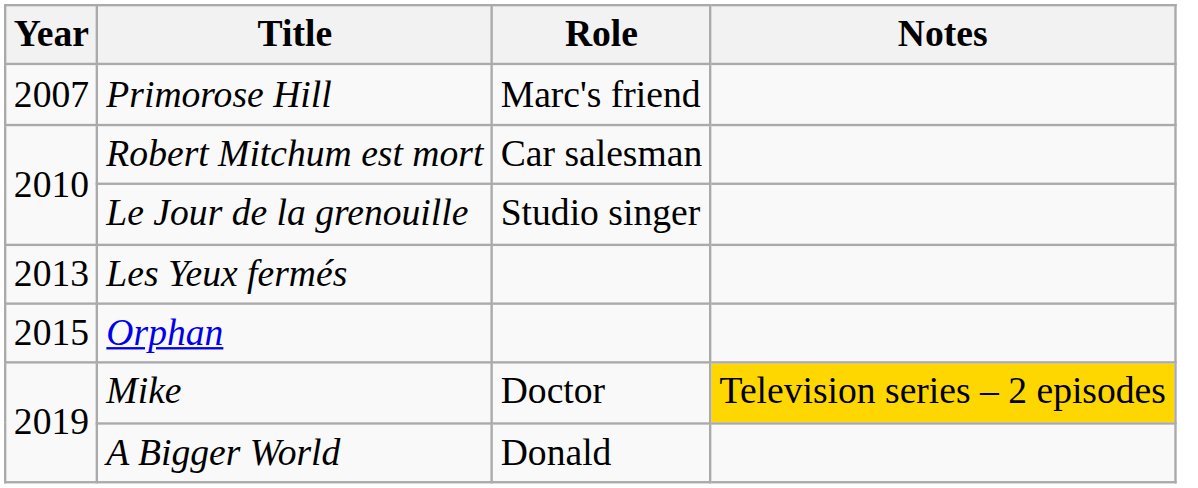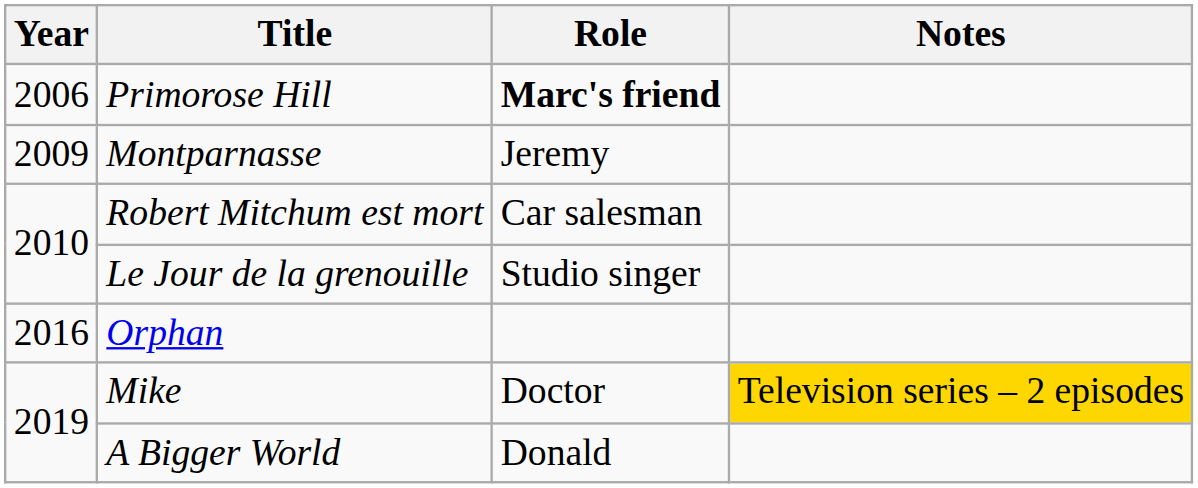Primorose Hill | Year: 2007 -> 2006
Primorose Hill | Role: normal -> bold
+ row: 2009 | Montparnasse | Jeremy
- row: 2013 | Les Yeux fermés
Orphan | Year: 2015 -> 2016
